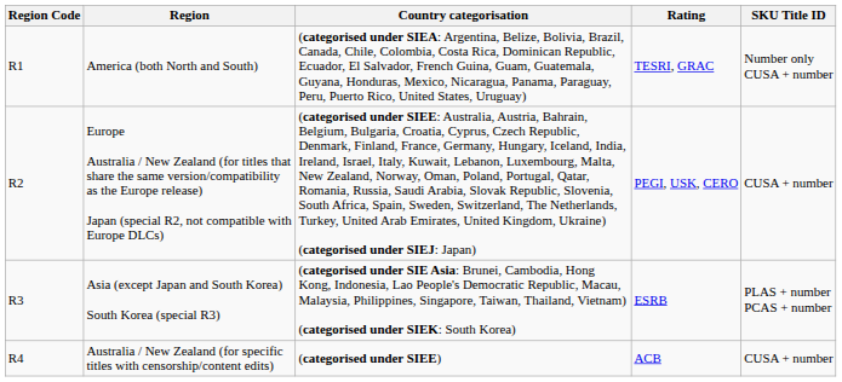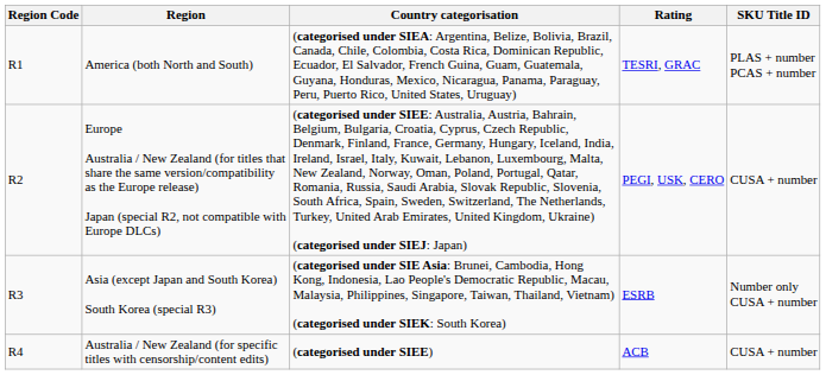America (both North and South) | SKU Title ID: Number only CUSA + number -> PLAS + number PCAS + number
Asia (except Japan and South Korea) South Korea (special R3) | SKU Title ID: PLAS + number PCAS + number -> Number only CUSA + number
